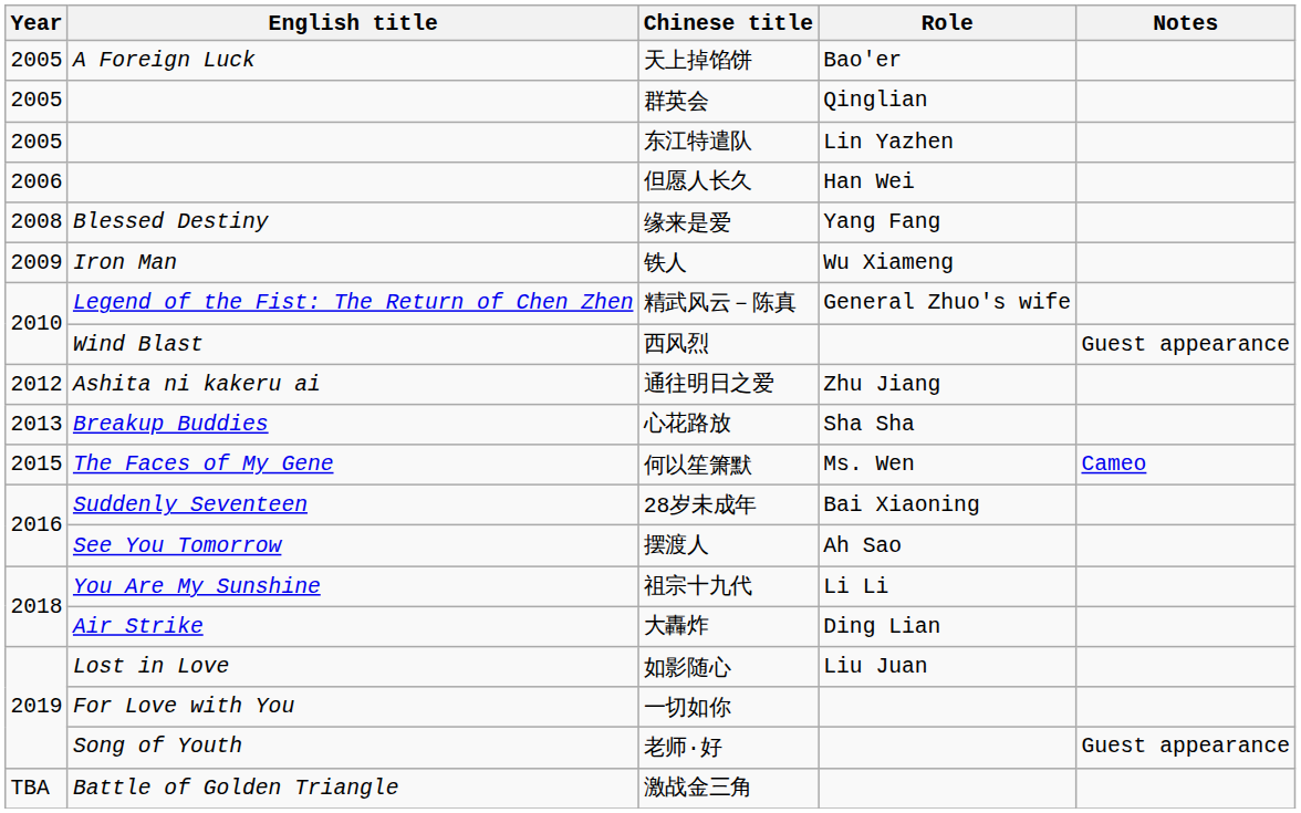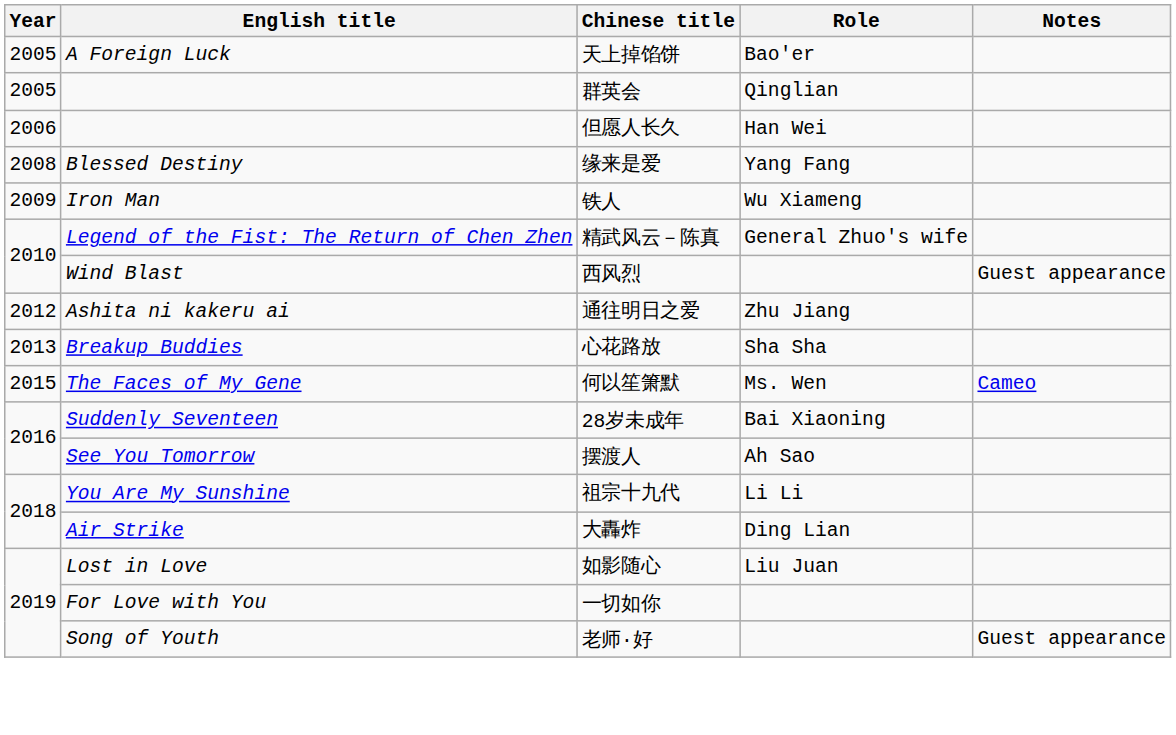- row: 2005 | 东江特遣队 | Lin Yazhen
- row: TBA | Battle of Golden Triangle | 激战金三角
